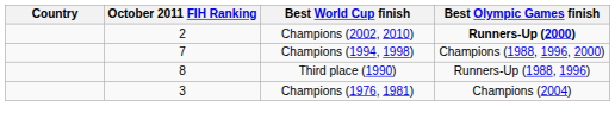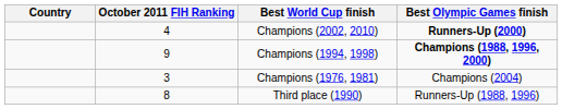Champions (2002, 2010) | October 2011 FIH Ranking: 2 -> 4
Champions (1994, 1998) | October 2011 FIH Ranking: 7 -> 9
Champions (1994, 1998) | Best Olympic Games finish: normal -> bold
rows swapped: Champions (1976, 1981) <-> Third place (1990)
